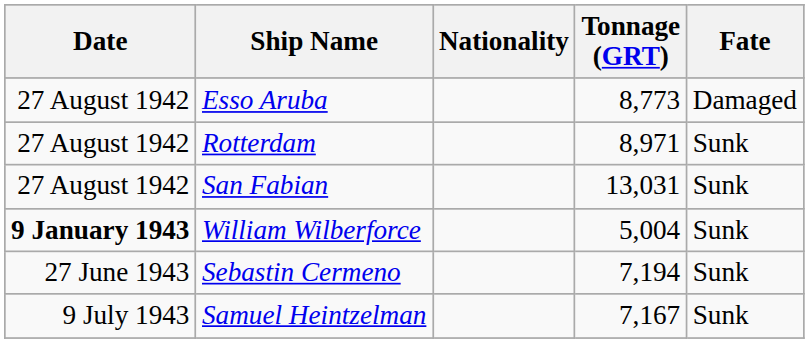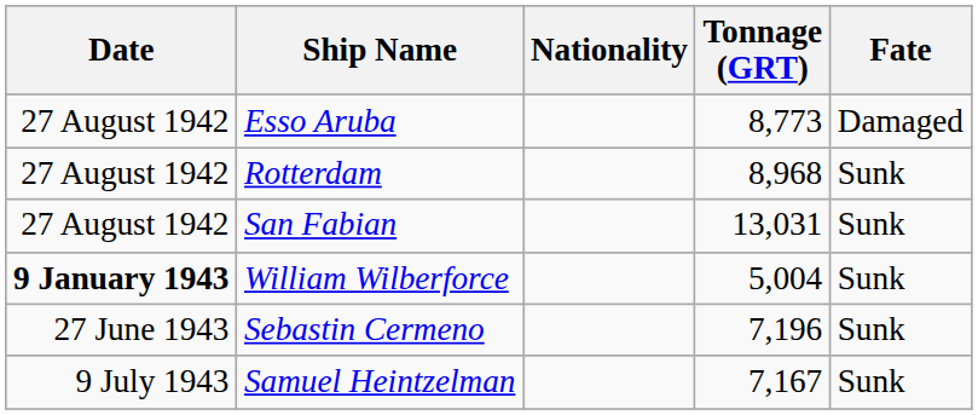Rotterdam | Tonnage (GRT): 8,971 -> 8,968
Sebastin Cermeno | Tonnage (GRT): 7,194 -> 7,196
